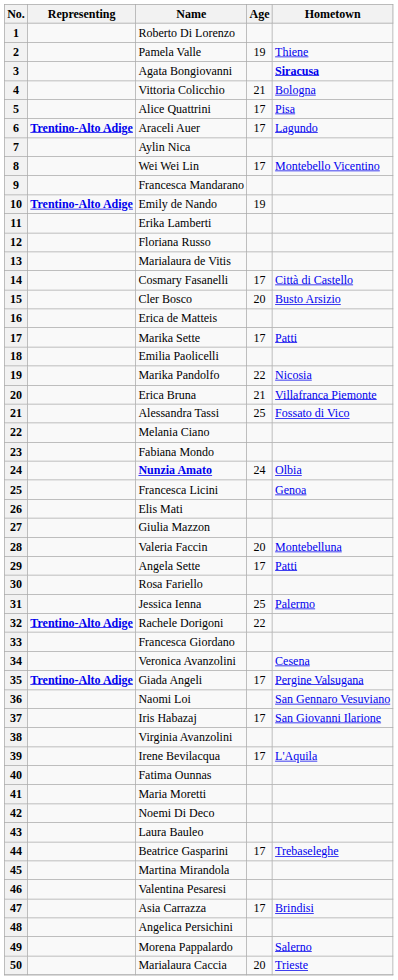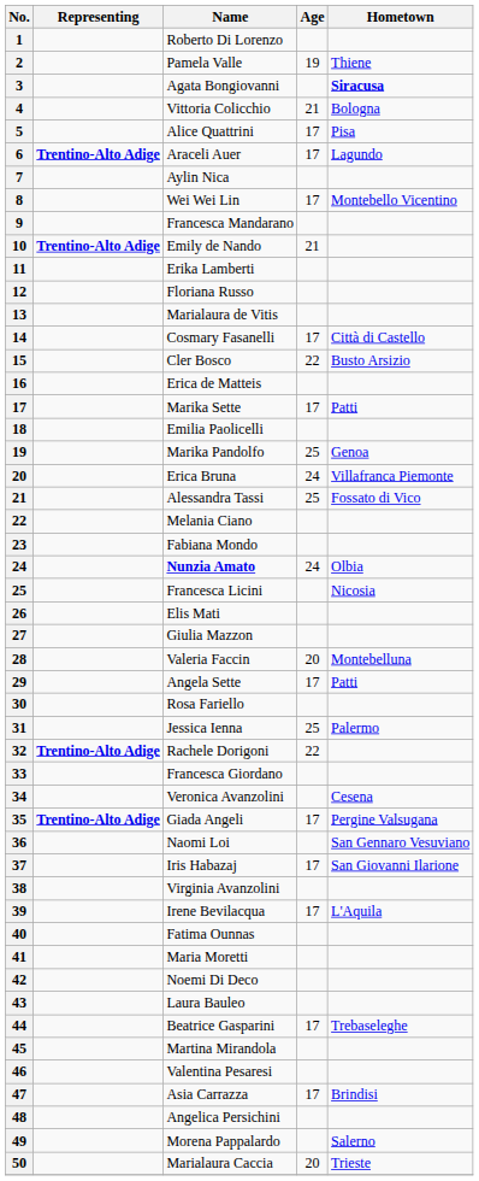Emily de Nando | Age: 19 -> 21
Cler Bosco | Age: 20 -> 22
Marika Pandolfo | Age: 22 -> 25
Marika Pandolfo | Hometown: Nicosia -> Genoa
Erica Bruna | Age: 21 -> 24
Francesca Licini | Hometown: Genoa -> Nicosia
